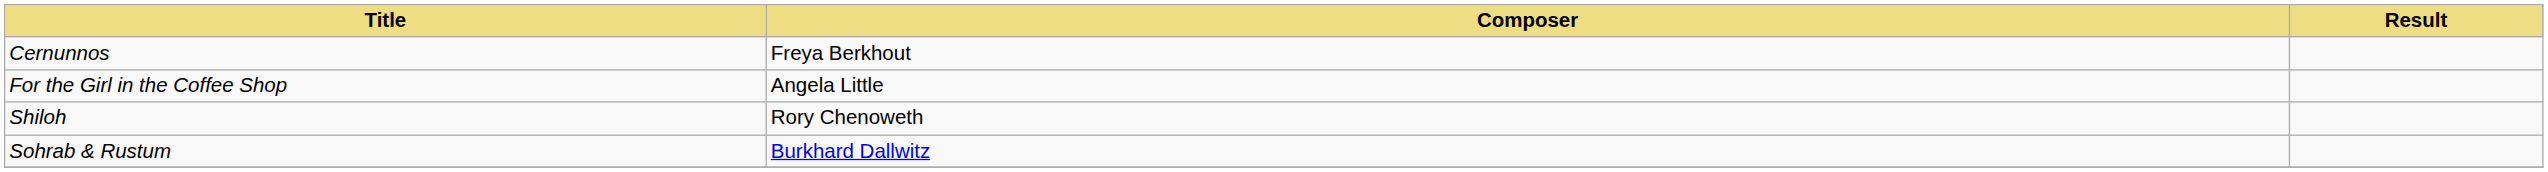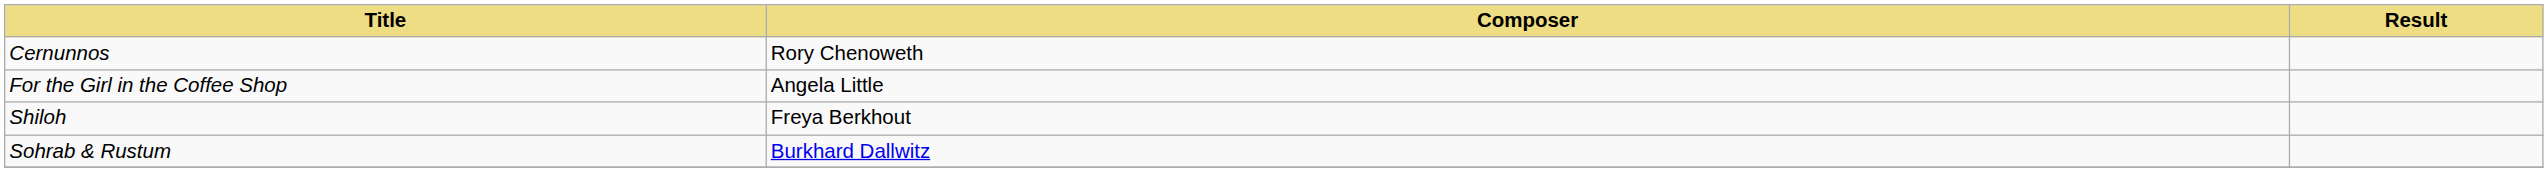Cernunnos | Composer: Freya Berkhout -> Rory Chenoweth
Shiloh | Composer: Rory Chenoweth -> Freya Berkhout
